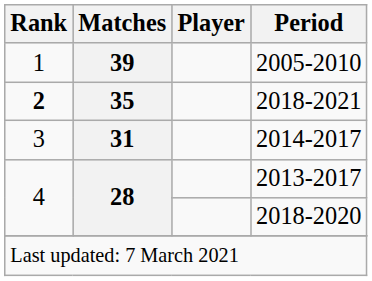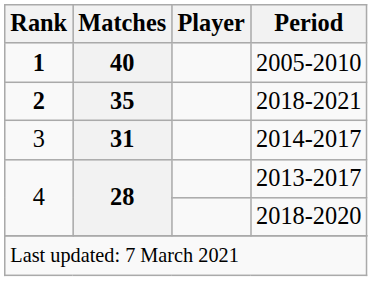2005-2010 | Rank: normal -> bold
2005-2010 | Matches: 39 -> 40
